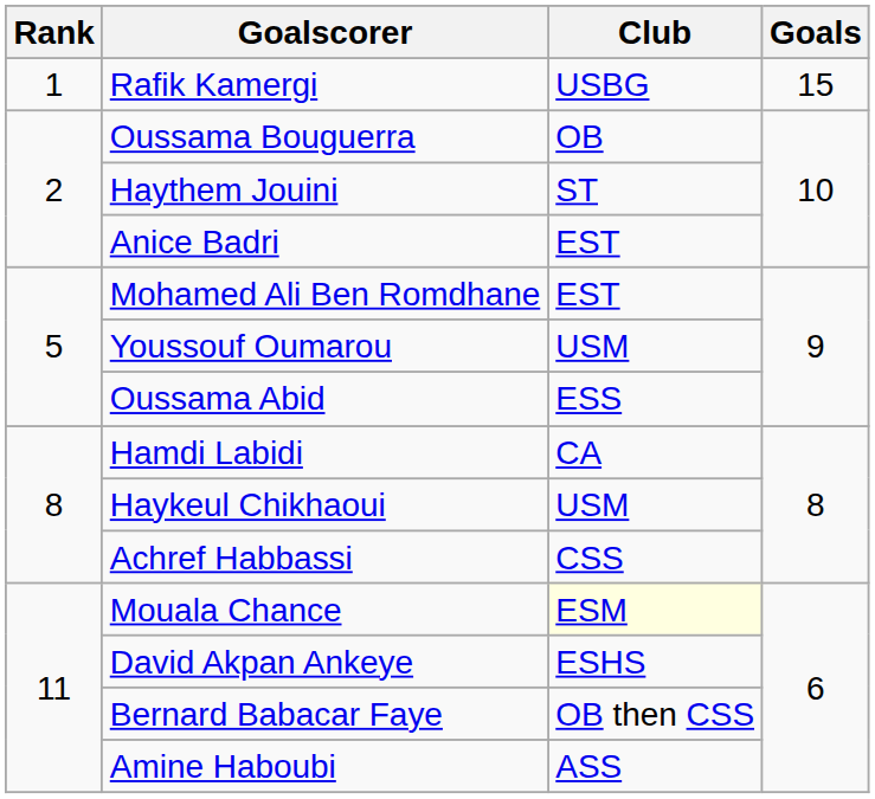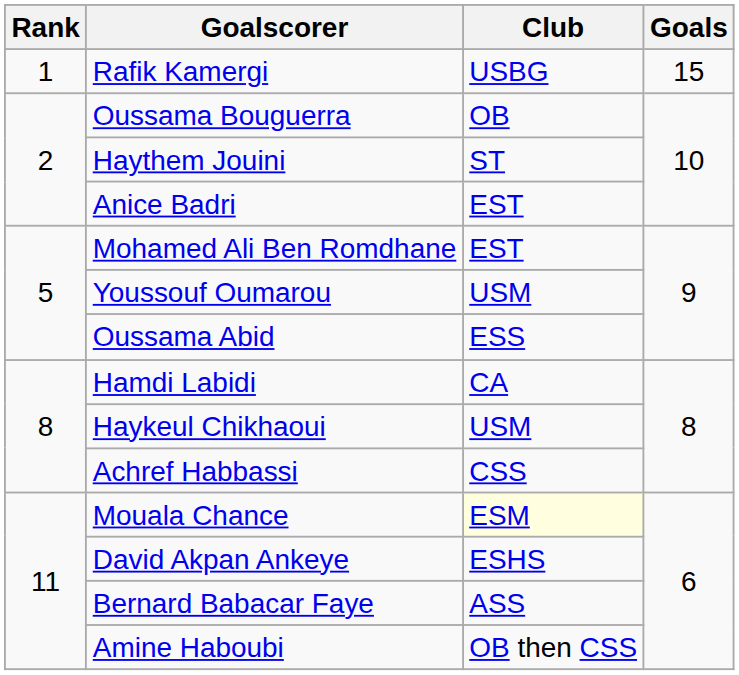Bernard Babacar Faye | Club: OB then CSS -> ASS
Amine Haboubi | Club: ASS -> OB then CSS
